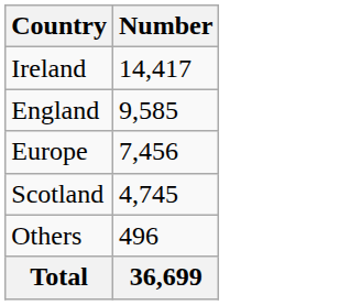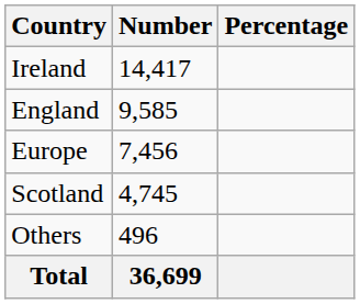+ column: Percentage
